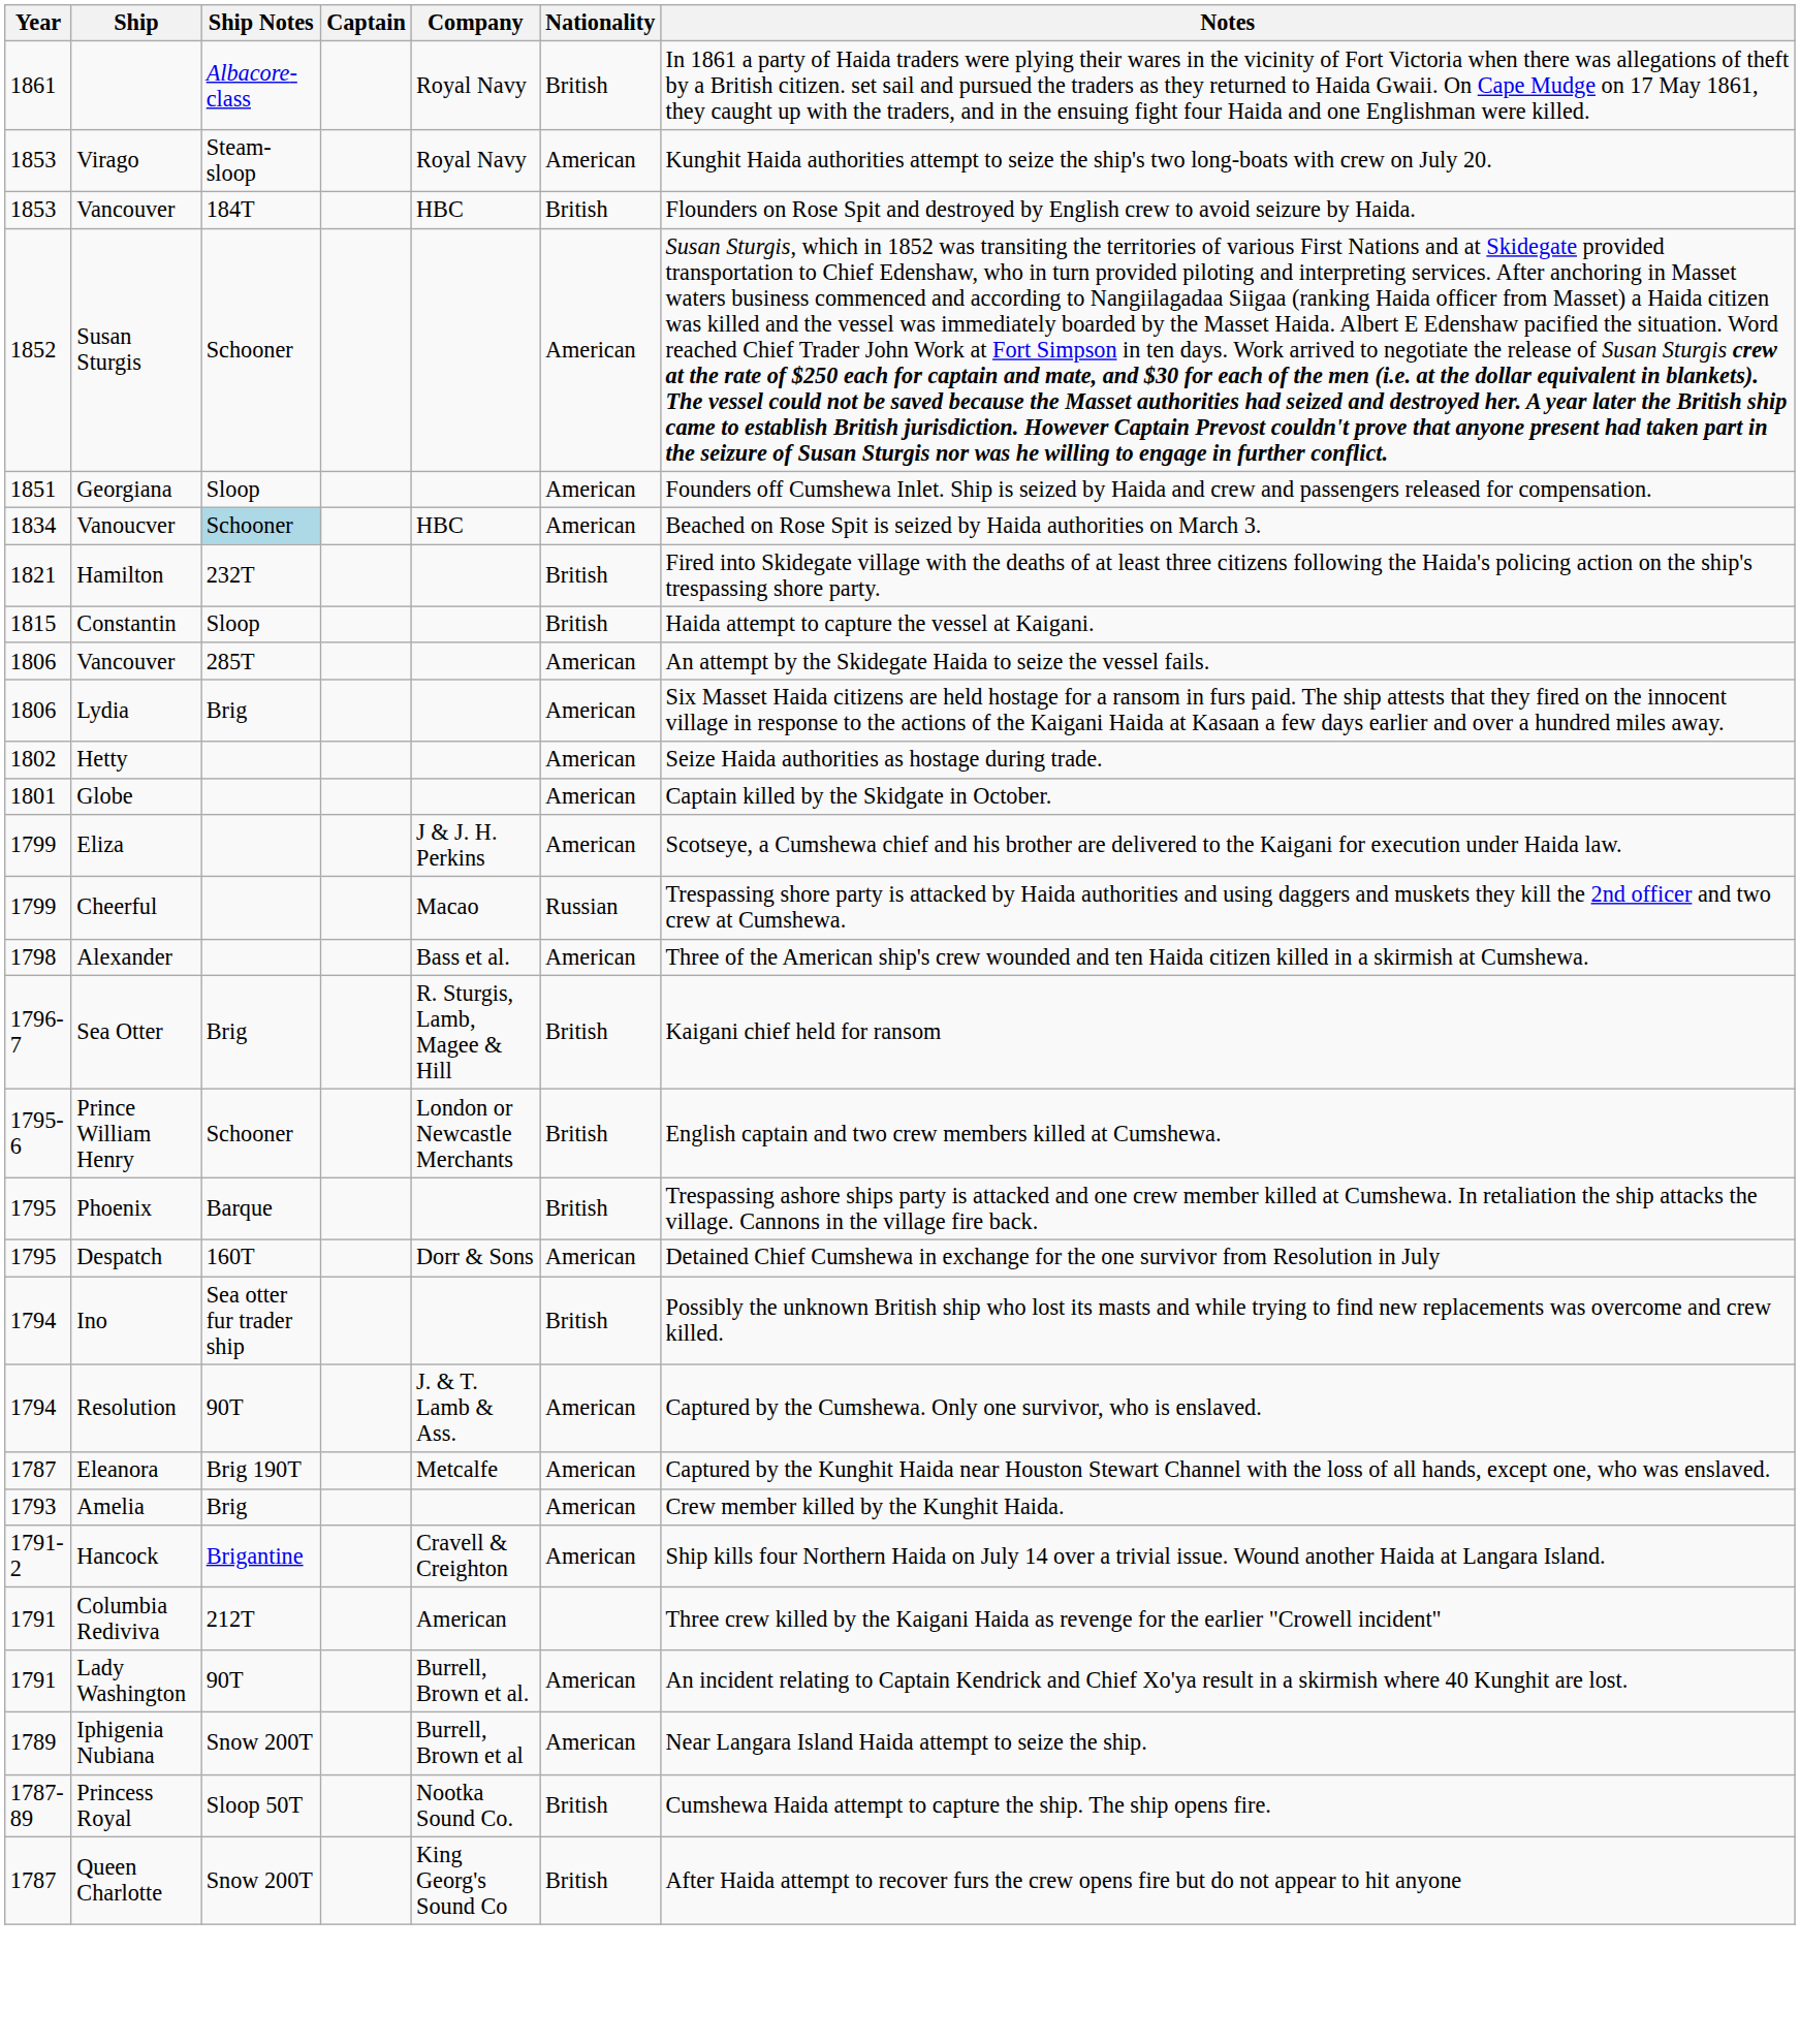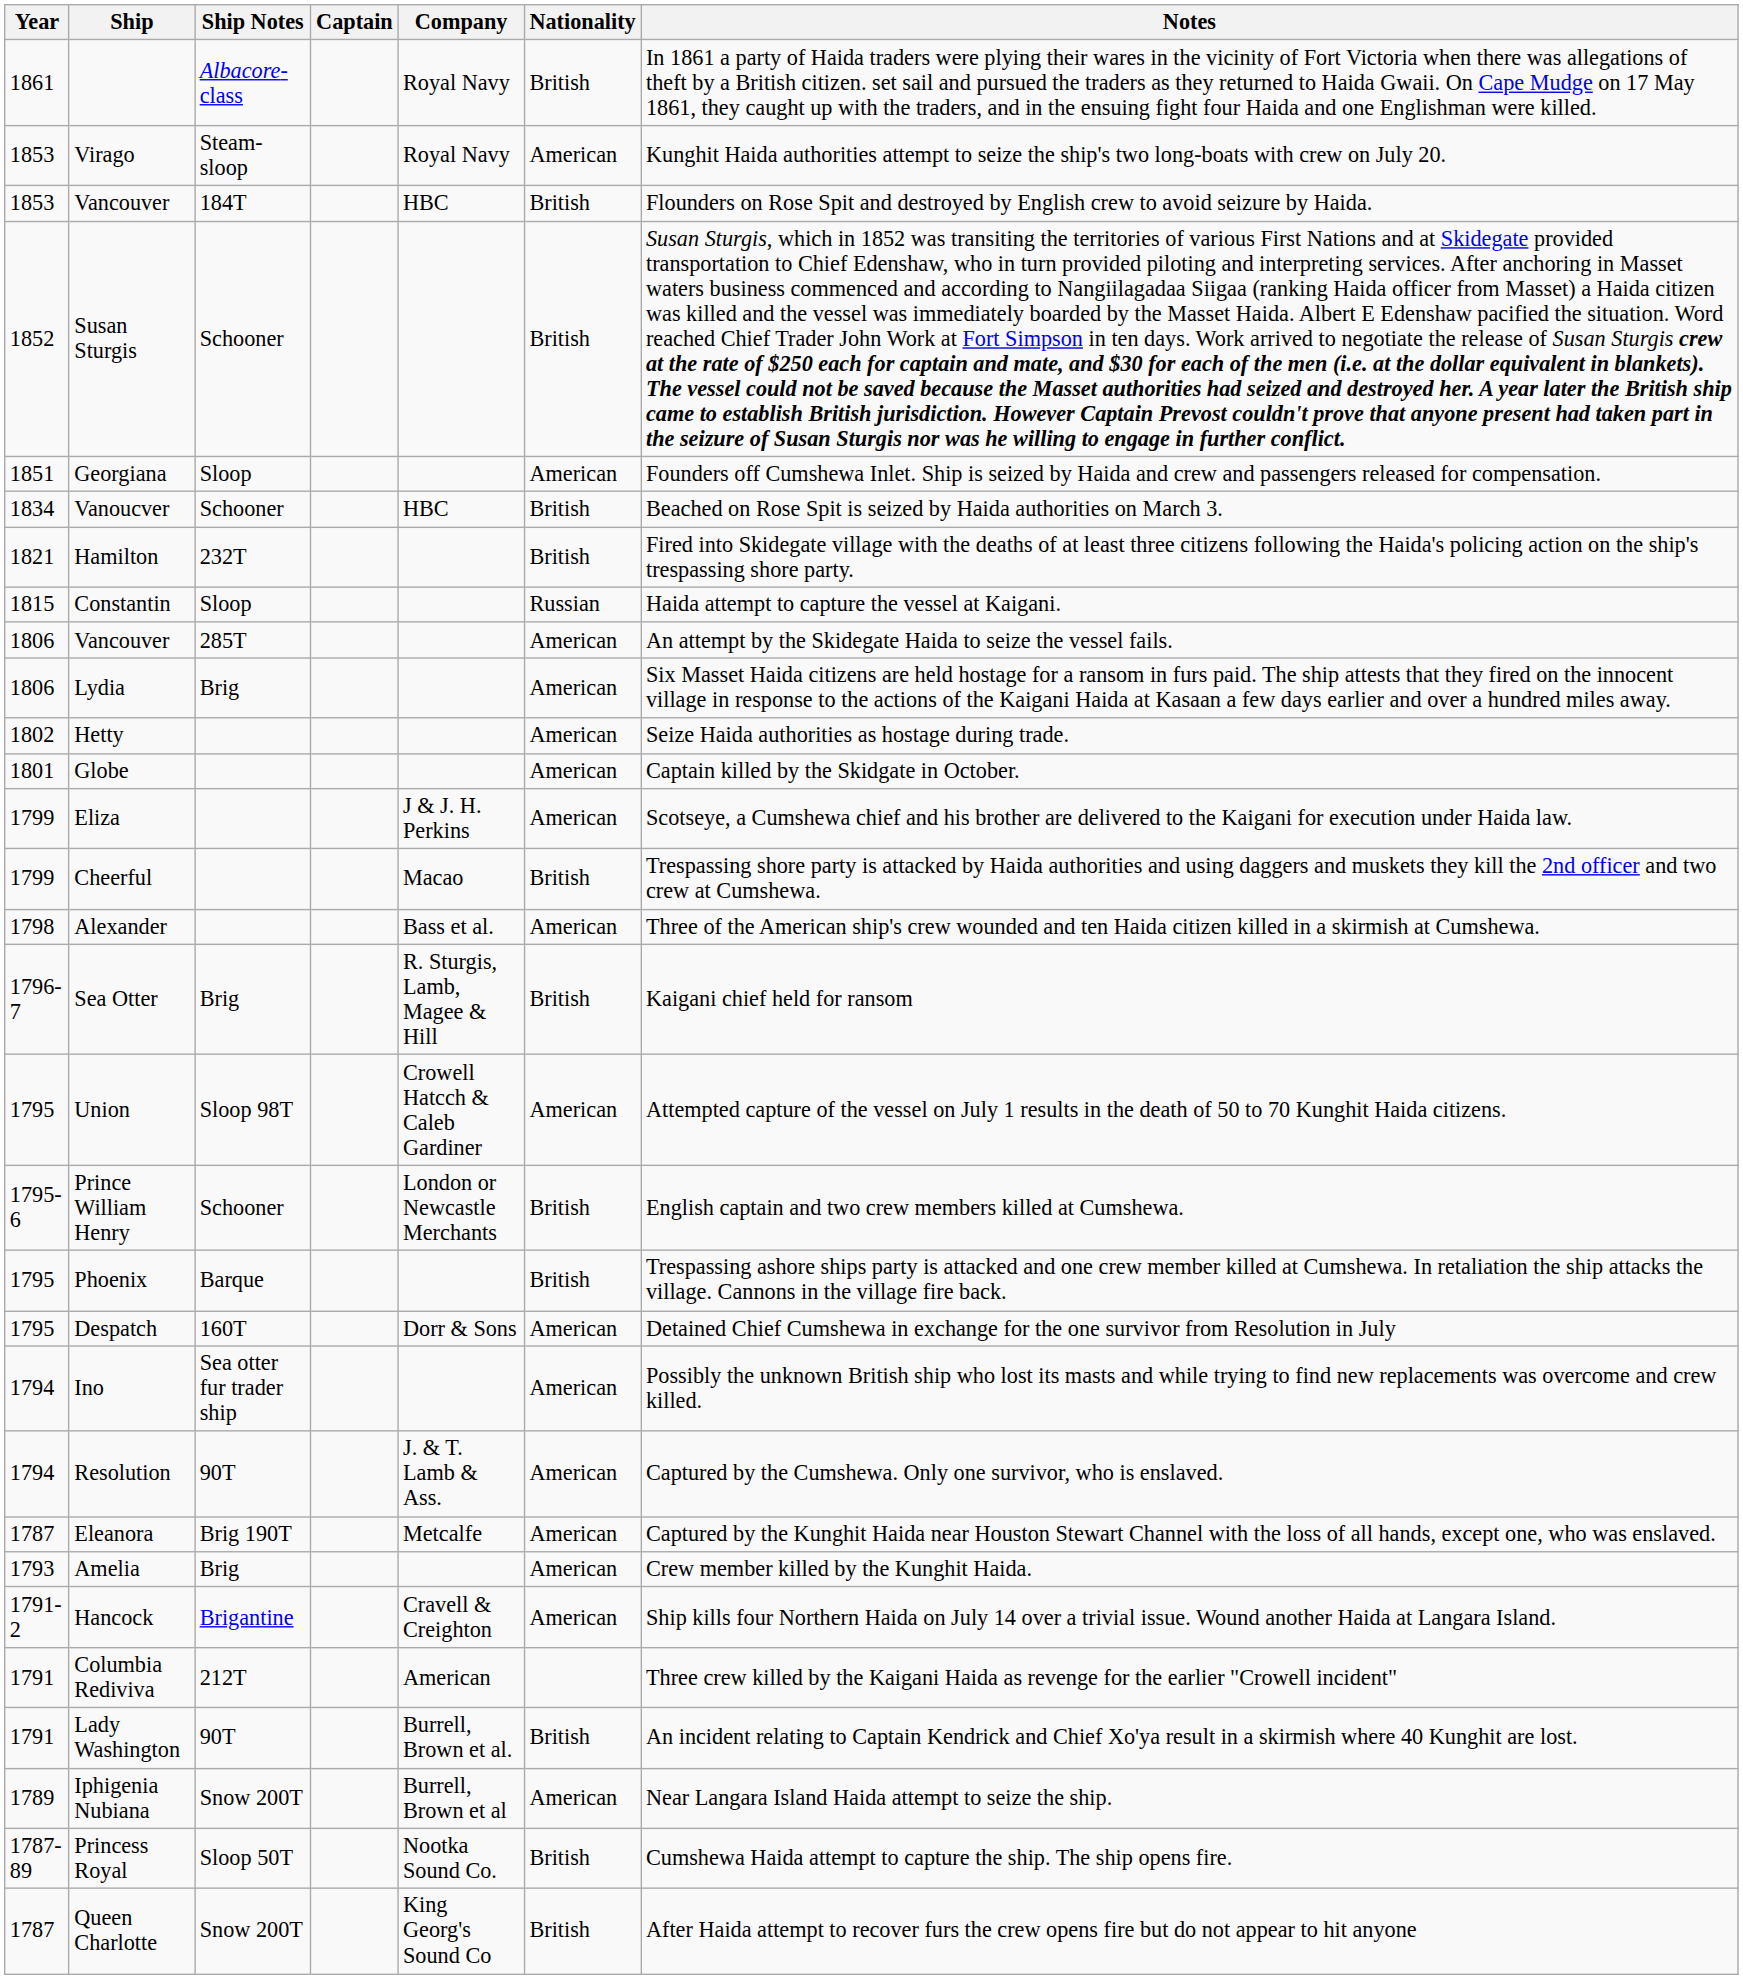Susan Sturgis | Nationality: American -> British
Vanoucver | Ship Notes: lightblue background -> no background
Vanoucver | Nationality: American -> British
Constantin | Nationality: British -> Russian
Cheerful | Nationality: Russian -> British
+ row: 1795 | Union | Sloop 98T | Crowell Hatcch & Caleb Gardiner | American | Attempted capture of the vessel on July 1 results in the death of 50 to 70 Kunghit Haida citizens.
Ino | Nationality: British -> American
Lady Washington | Nationality: American -> British
